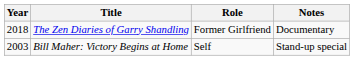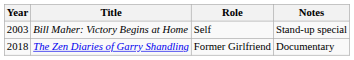rows swapped: Bill Maher: Victory Begins at Home <-> The Zen Diaries of Garry Shandling
